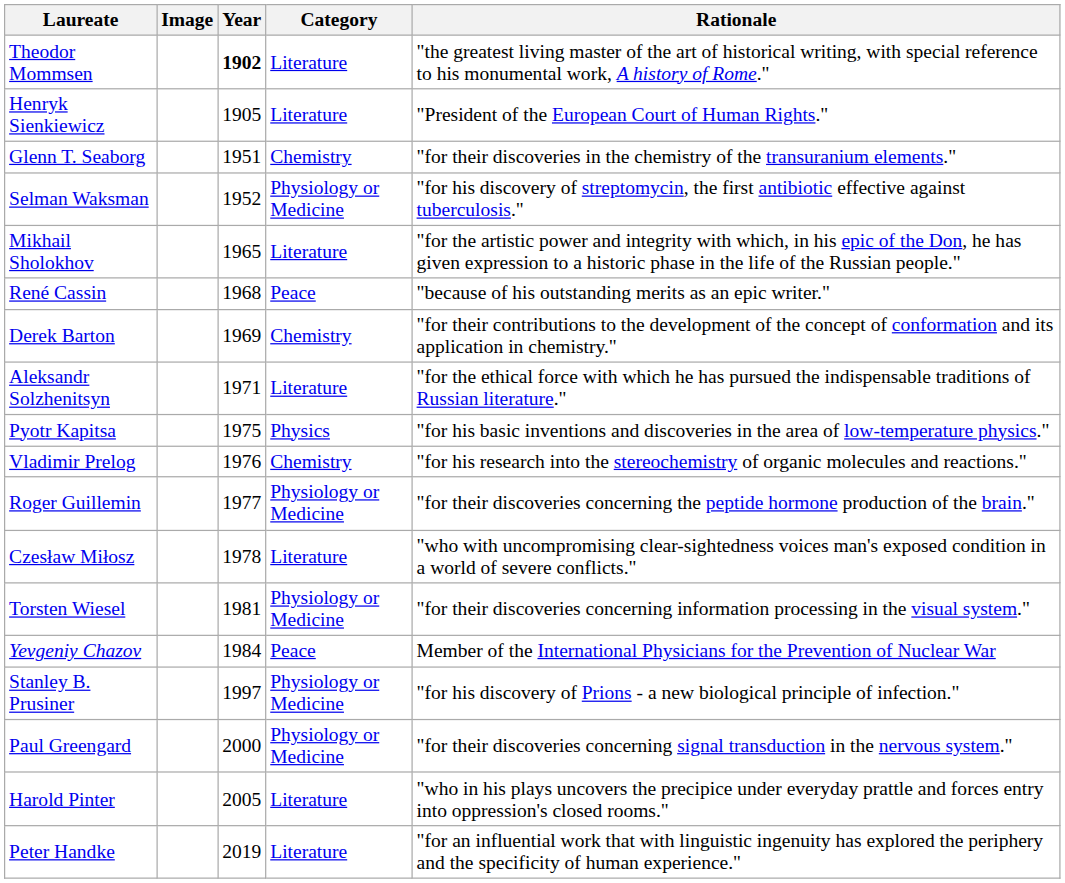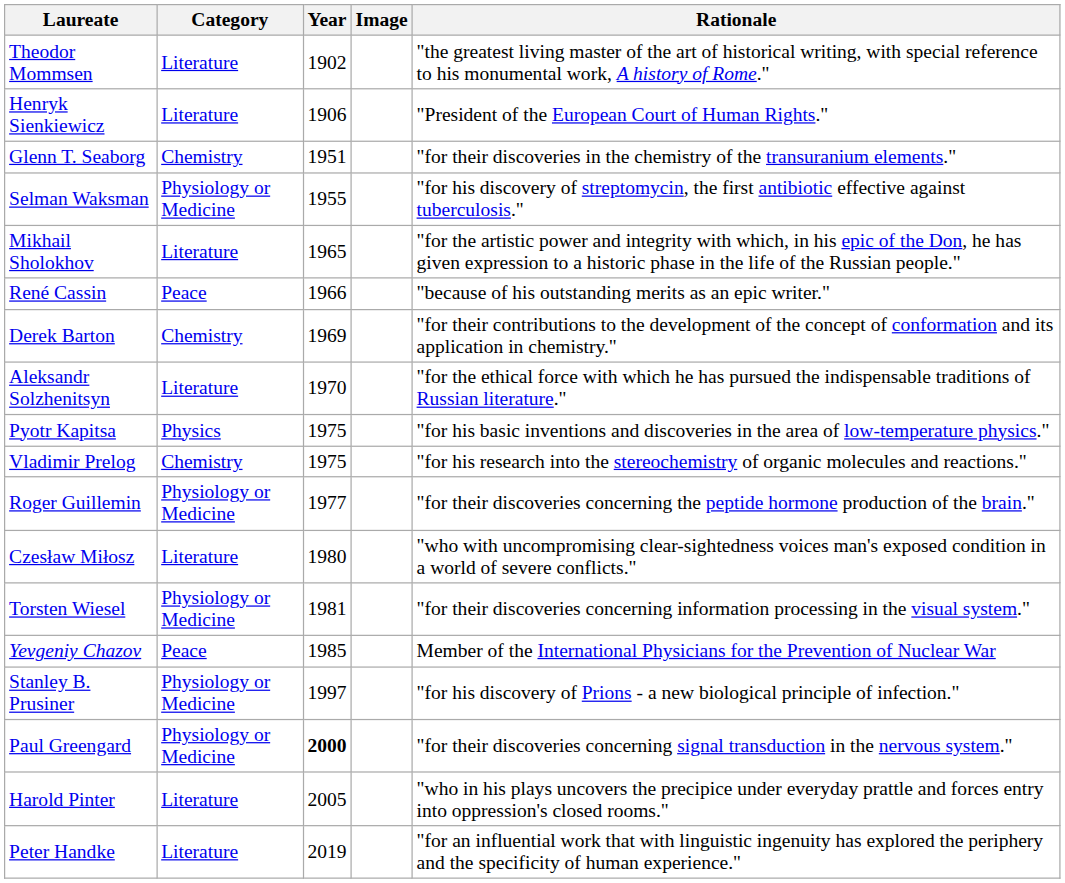columns swapped: Image <-> Category
Theodor Mommsen | Year: bold -> normal
Henryk Sienkiewicz | Year: 1905 -> 1906
Selman Waksman | Year: 1952 -> 1955
René Cassin | Year: 1968 -> 1966
Aleksandr Solzhenitsyn | Year: 1971 -> 1970
Vladimir Prelog | Year: 1976 -> 1975
Czesław Miłosz | Year: 1978 -> 1980
Yevgeniy Chazov | Year: 1984 -> 1985
Paul Greengard | Year: normal -> bold
